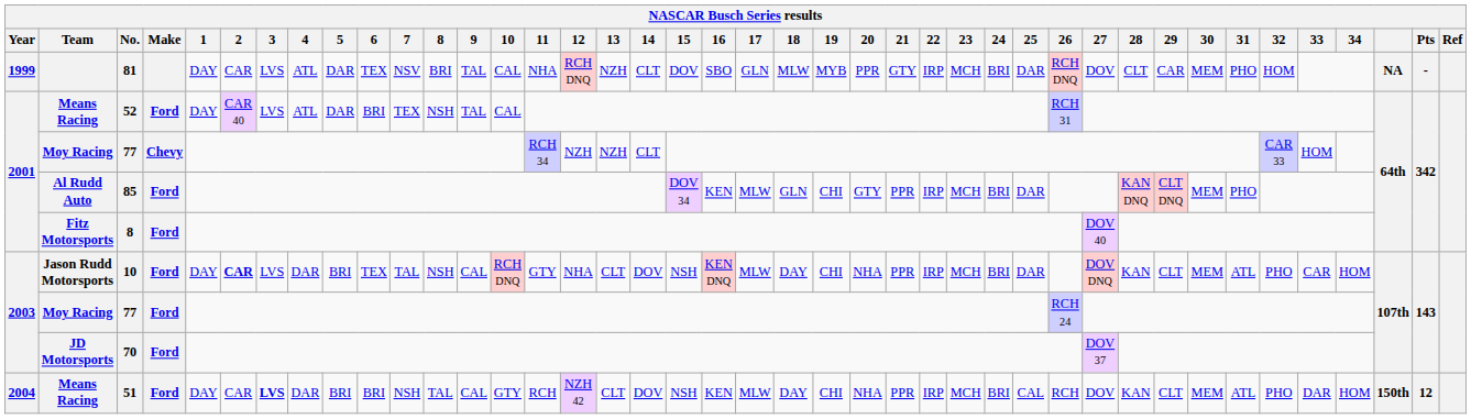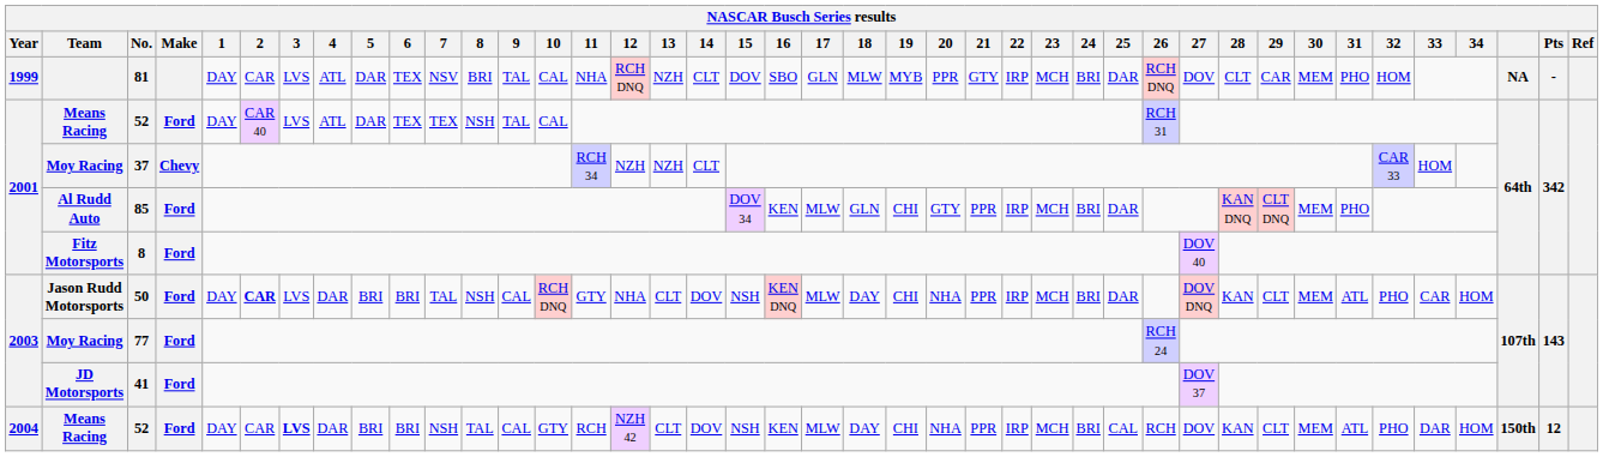2001 / Means Racing | 6: BRI -> TEX
2001 / Moy Racing | No.: 77 -> 37
Jason Rudd Motorsports | No.: 10 -> 50
Jason Rudd Motorsports | 6: TEX -> BRI
JD Motorsports | No.: 70 -> 41
2004 / Means Racing | No.: 51 -> 52
